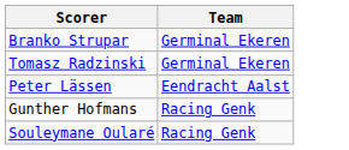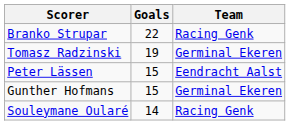+ column: Goals | 22 | 19 | 15 | 15 | 14
Branko Strupar | Team: Germinal Ekeren -> Racing Genk
Gunther Hofmans | Team: Racing Genk -> Germinal Ekeren
